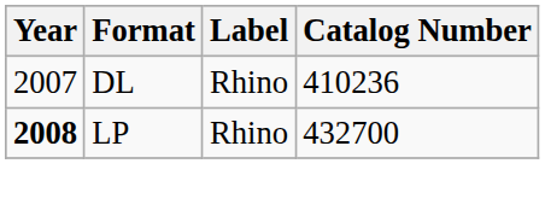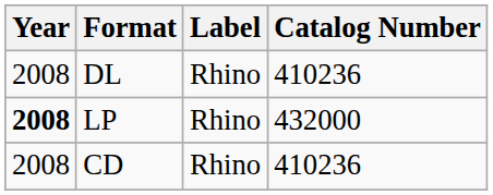DL | Year: 2007 -> 2008
LP | Catalog Number: 432700 -> 432000
+ row: 2008 | CD | Rhino | 410236
